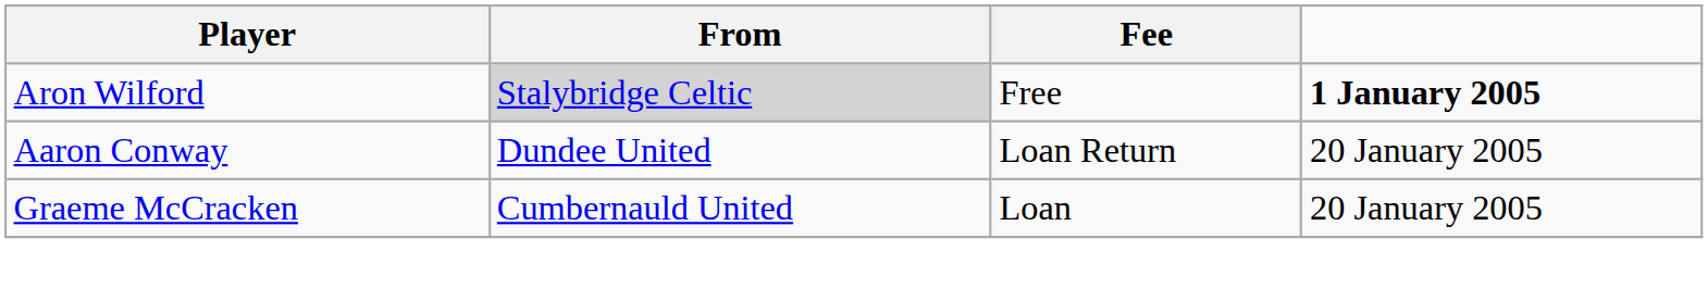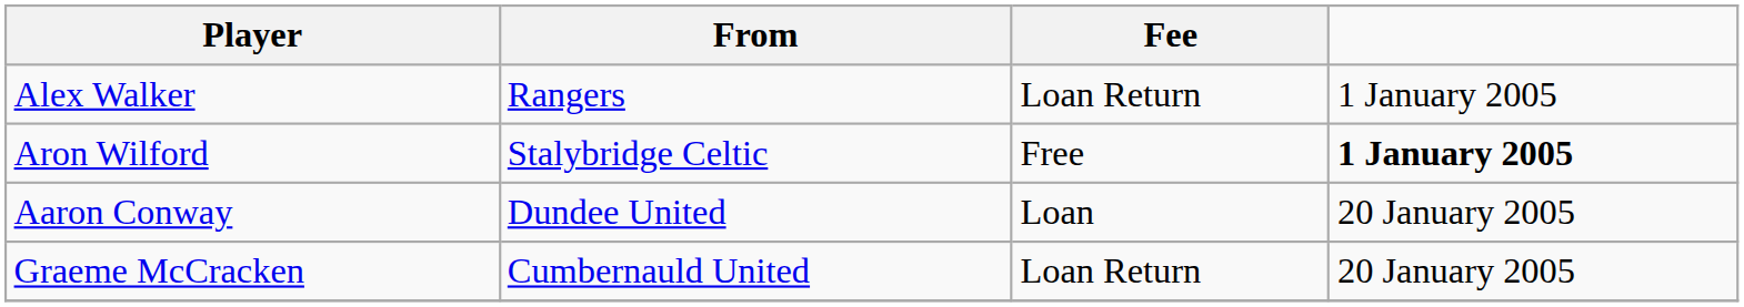+ row: Alex Walker | Rangers | Loan Return | 1 January 2005
Aron Wilford | From: lightgrey background -> no background
Aaron Conway | Fee: Loan Return -> Loan
Graeme McCracken | Fee: Loan -> Loan Return
